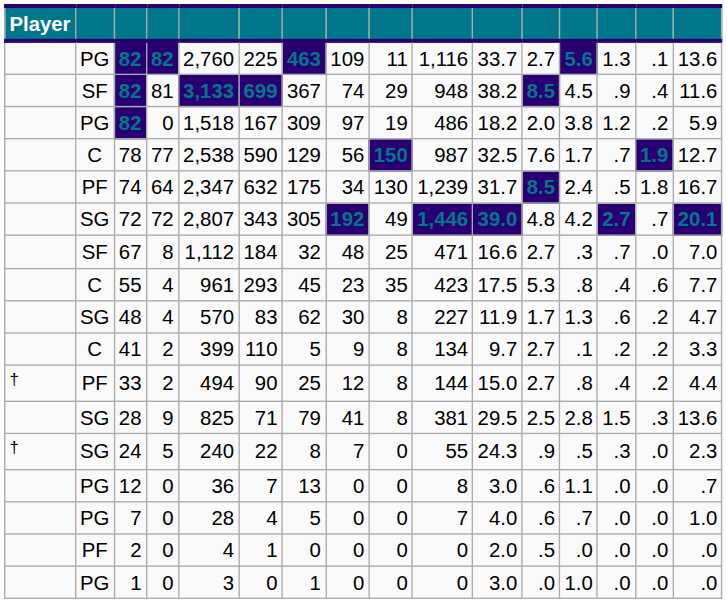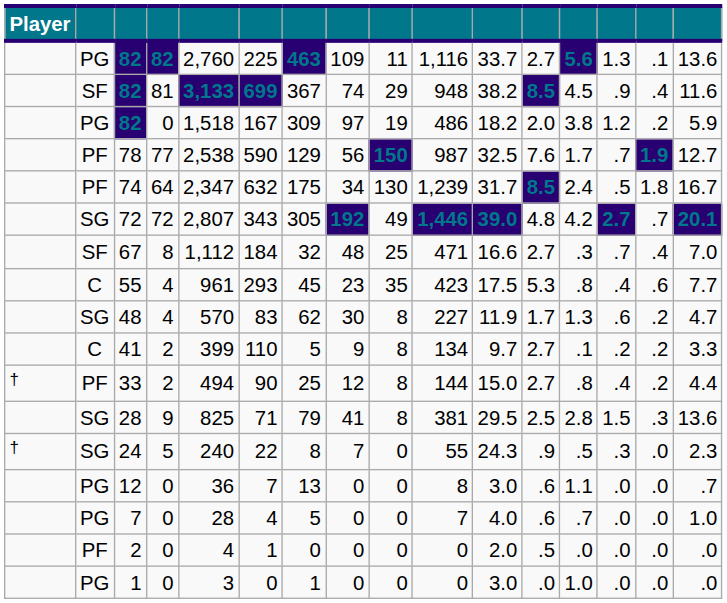78 | column 2: C -> PF
67 | column 15: .0 -> .4
